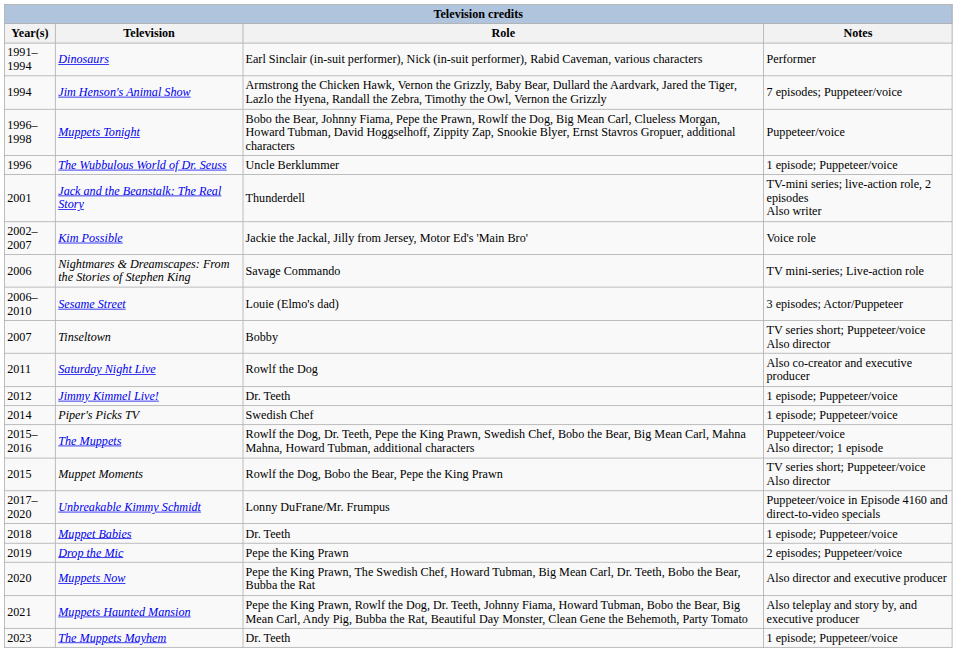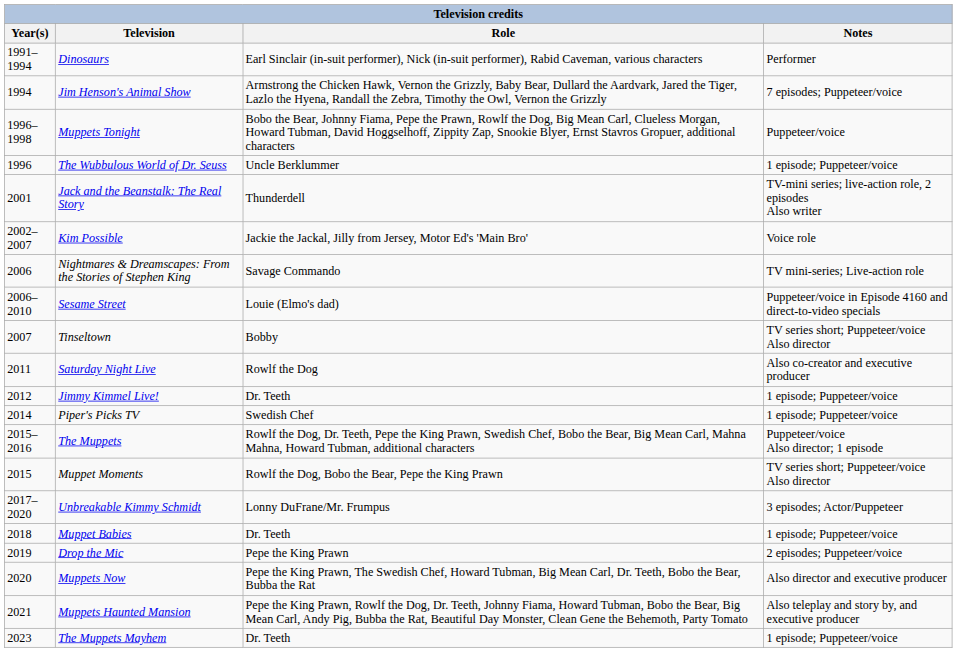Sesame Street | Notes: 3 episodes; Actor/Puppeteer -> Puppeteer/voice in Episode 4160 and direct-to-video specials
Unbreakable Kimmy Schmidt | Notes: Puppeteer/voice in Episode 4160 and direct-to-video specials -> 3 episodes; Actor/Puppeteer
